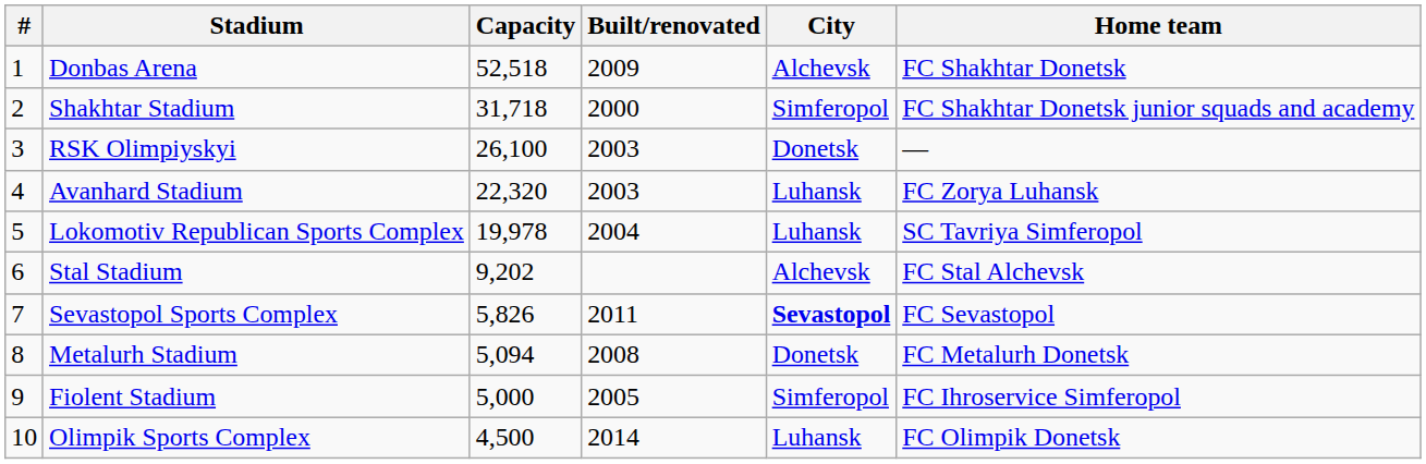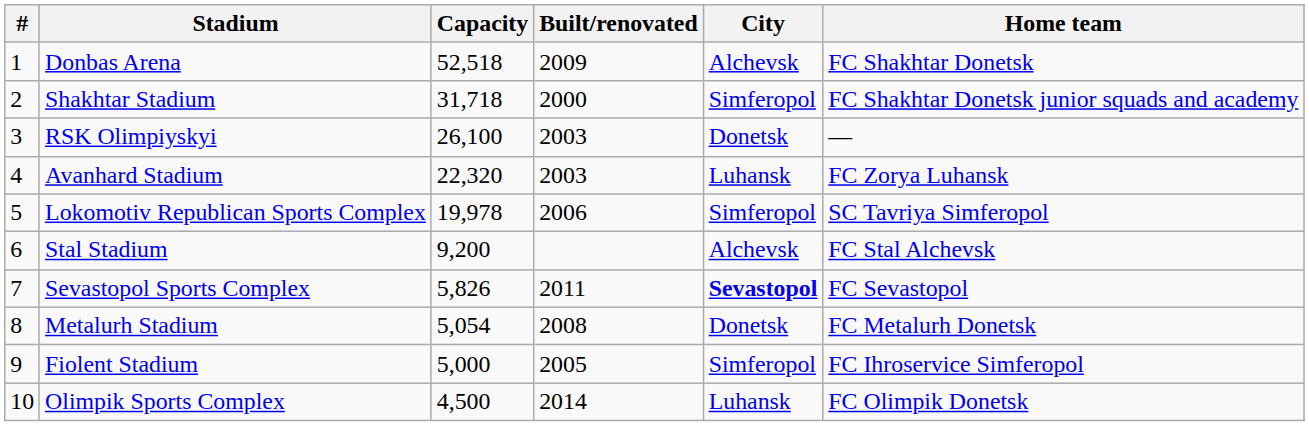Lokomotiv Republican Sports Complex | Built/renovated: 2004 -> 2006
Lokomotiv Republican Sports Complex | City: Luhansk -> Simferopol
Stal Stadium | Capacity: 9,202 -> 9,200
Metalurh Stadium | Capacity: 5,094 -> 5,054
